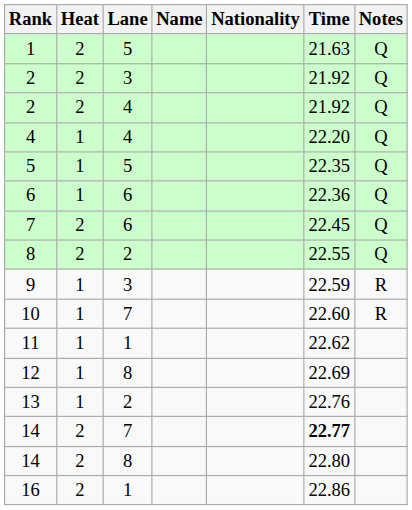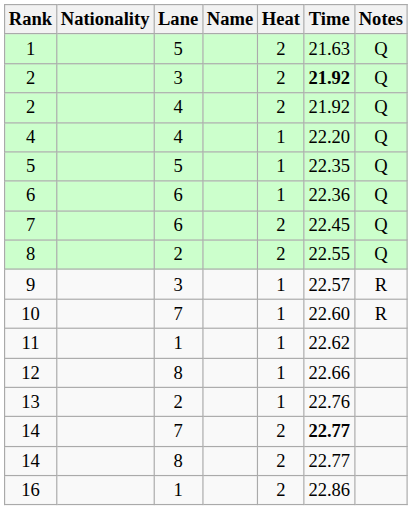columns swapped: Heat <-> Nationality
2 / 3 | Time: normal -> bold
9 | Time: 22.59 -> 22.57
12 | Time: 22.69 -> 22.66
14 / 8 | Time: 22.80 -> 22.77
